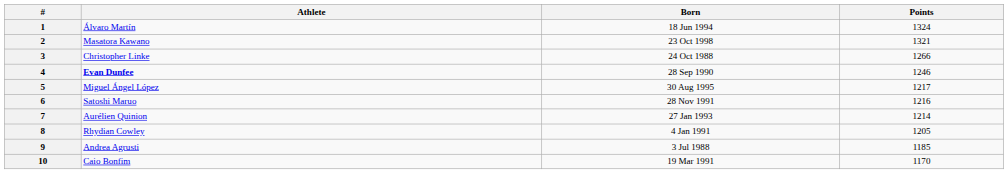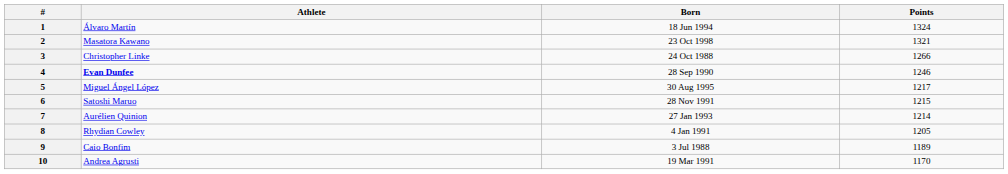6 | Points: 1216 -> 1215
9 | Athlete: Andrea Agrusti -> Caio Bonfim
9 | Points: 1185 -> 1189
10 | Athlete: Caio Bonfim -> Andrea Agrusti
